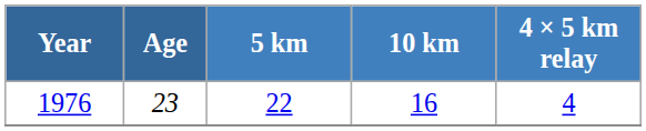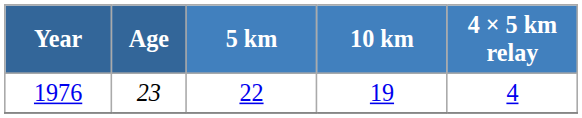1976 | 10 km: 16 -> 19
